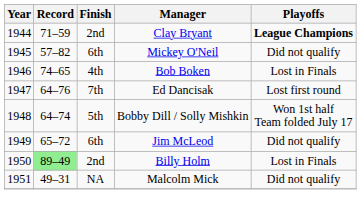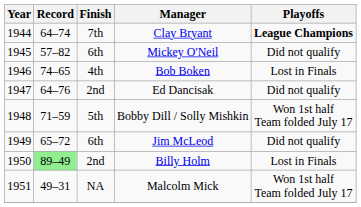Clay Bryant | Record: 71–59 -> 64–74
Clay Bryant | Finish: 2nd -> 7th
Ed Dancisak | Finish: 7th -> 2nd
Ed Dancisak | Playoffs: Lost first round -> Did not qualify
Bobby Dill / Solly Mishkin | Record: 64–74 -> 71–59
Malcolm Mick | Playoffs: Did not qualify -> Won 1st half Team folded July 17
